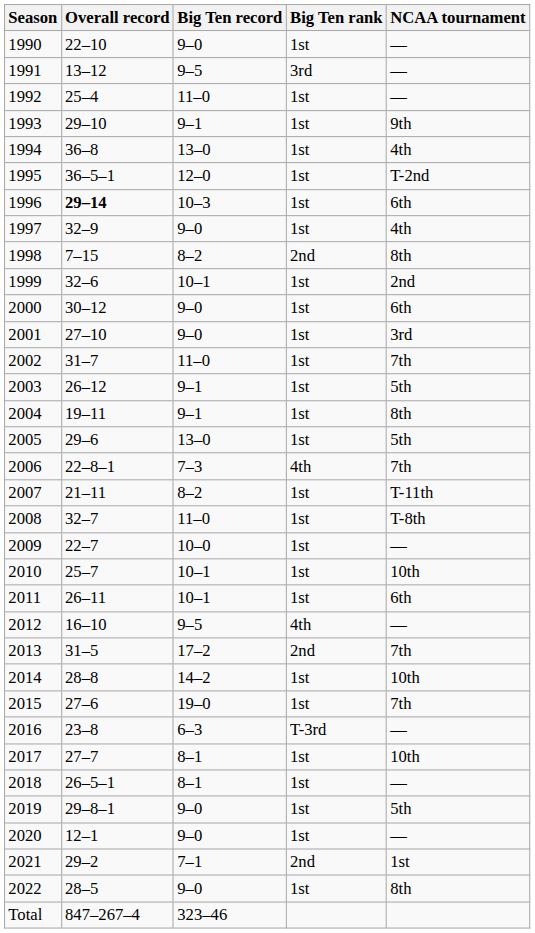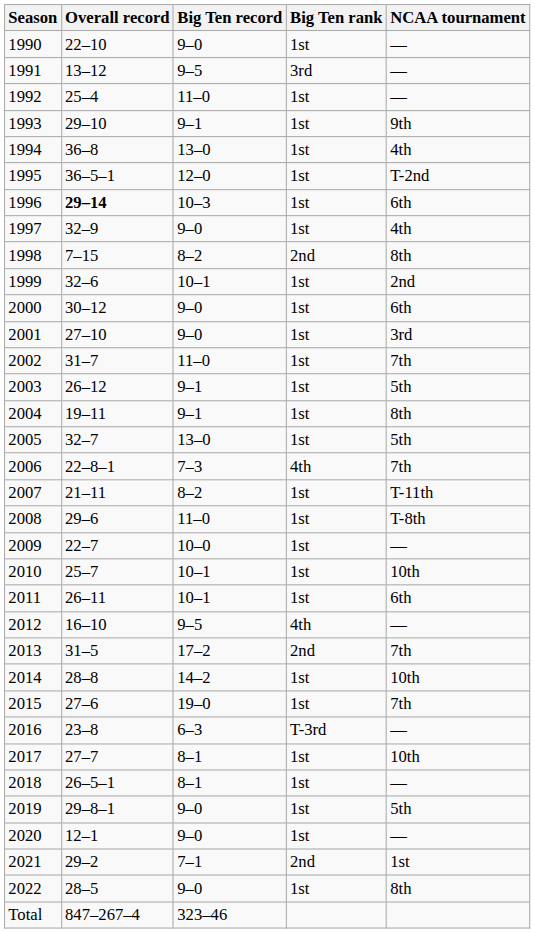2005 | Overall record: 29–6 -> 32–7
2008 | Overall record: 32–7 -> 29–6
